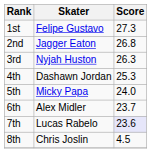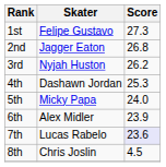3rd | Score: 26.3 -> 26.2
6th | Score: 23.7 -> 23.9
